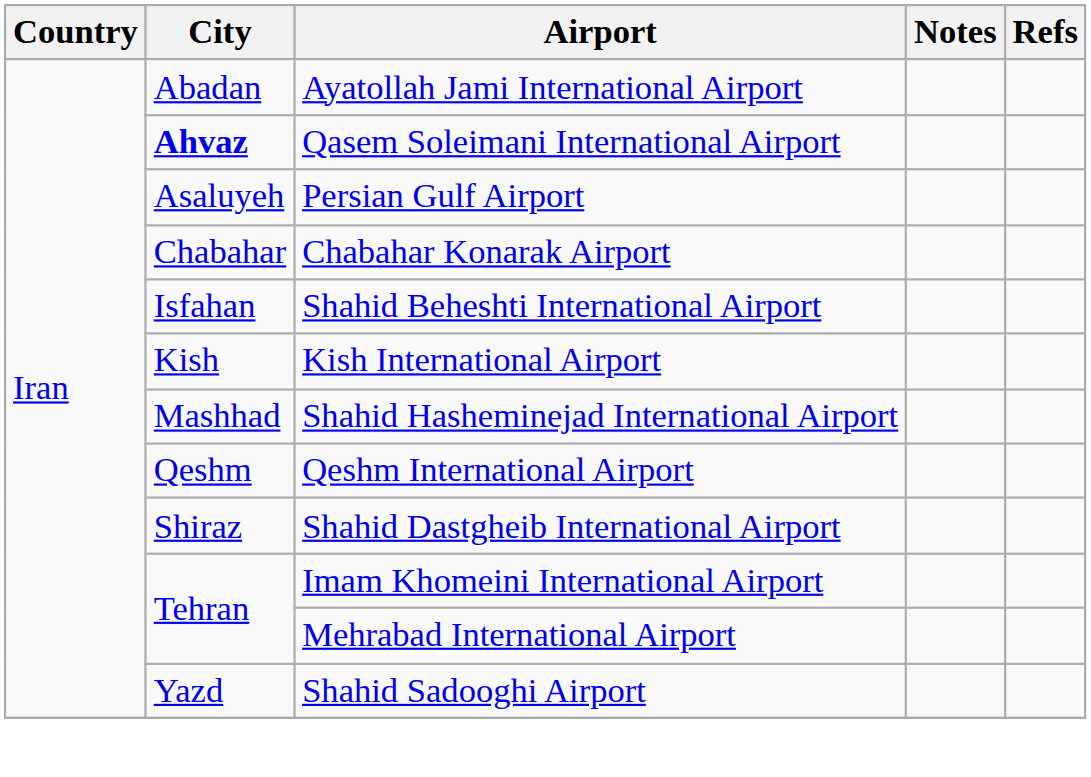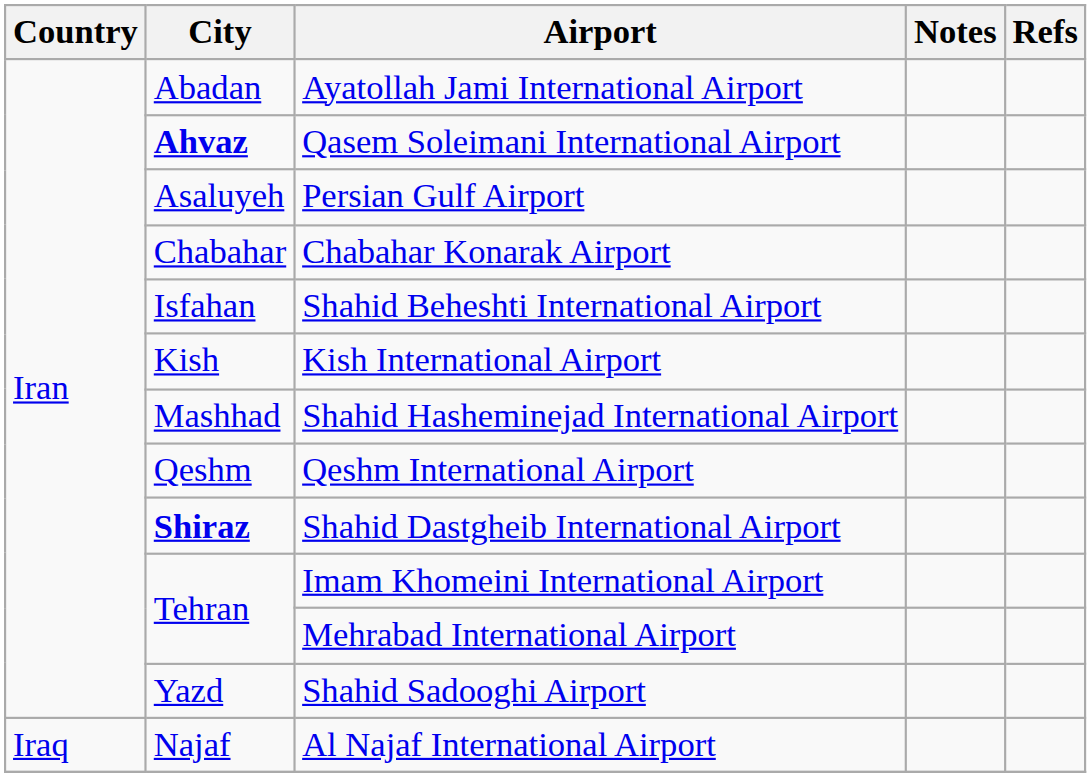Shahid Dastgheib International Airport | City: normal -> bold
+ row: Iraq | Najaf | Al Najaf International Airport
